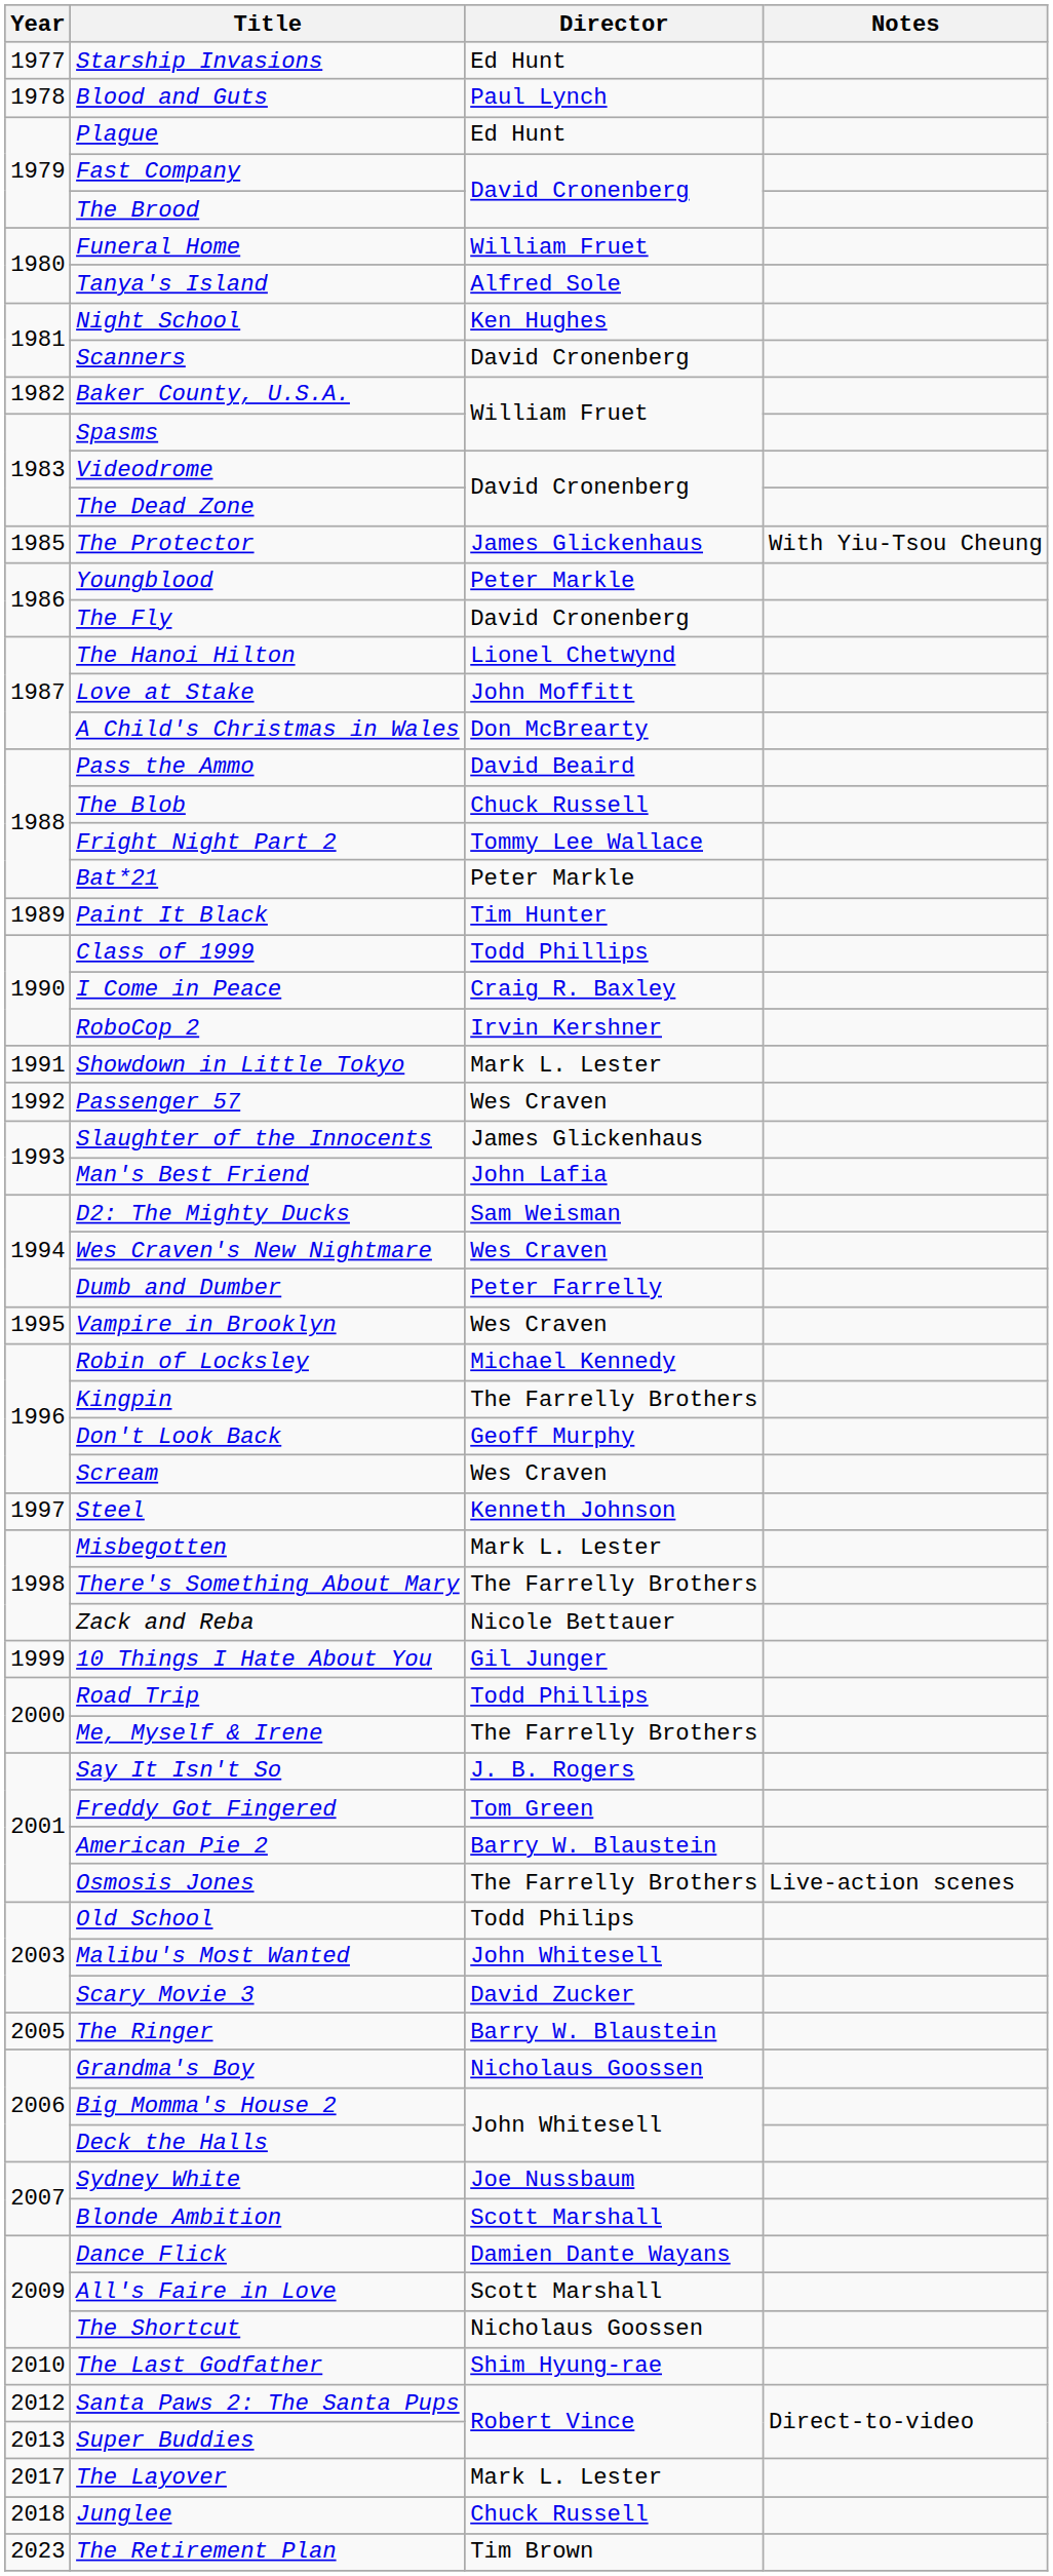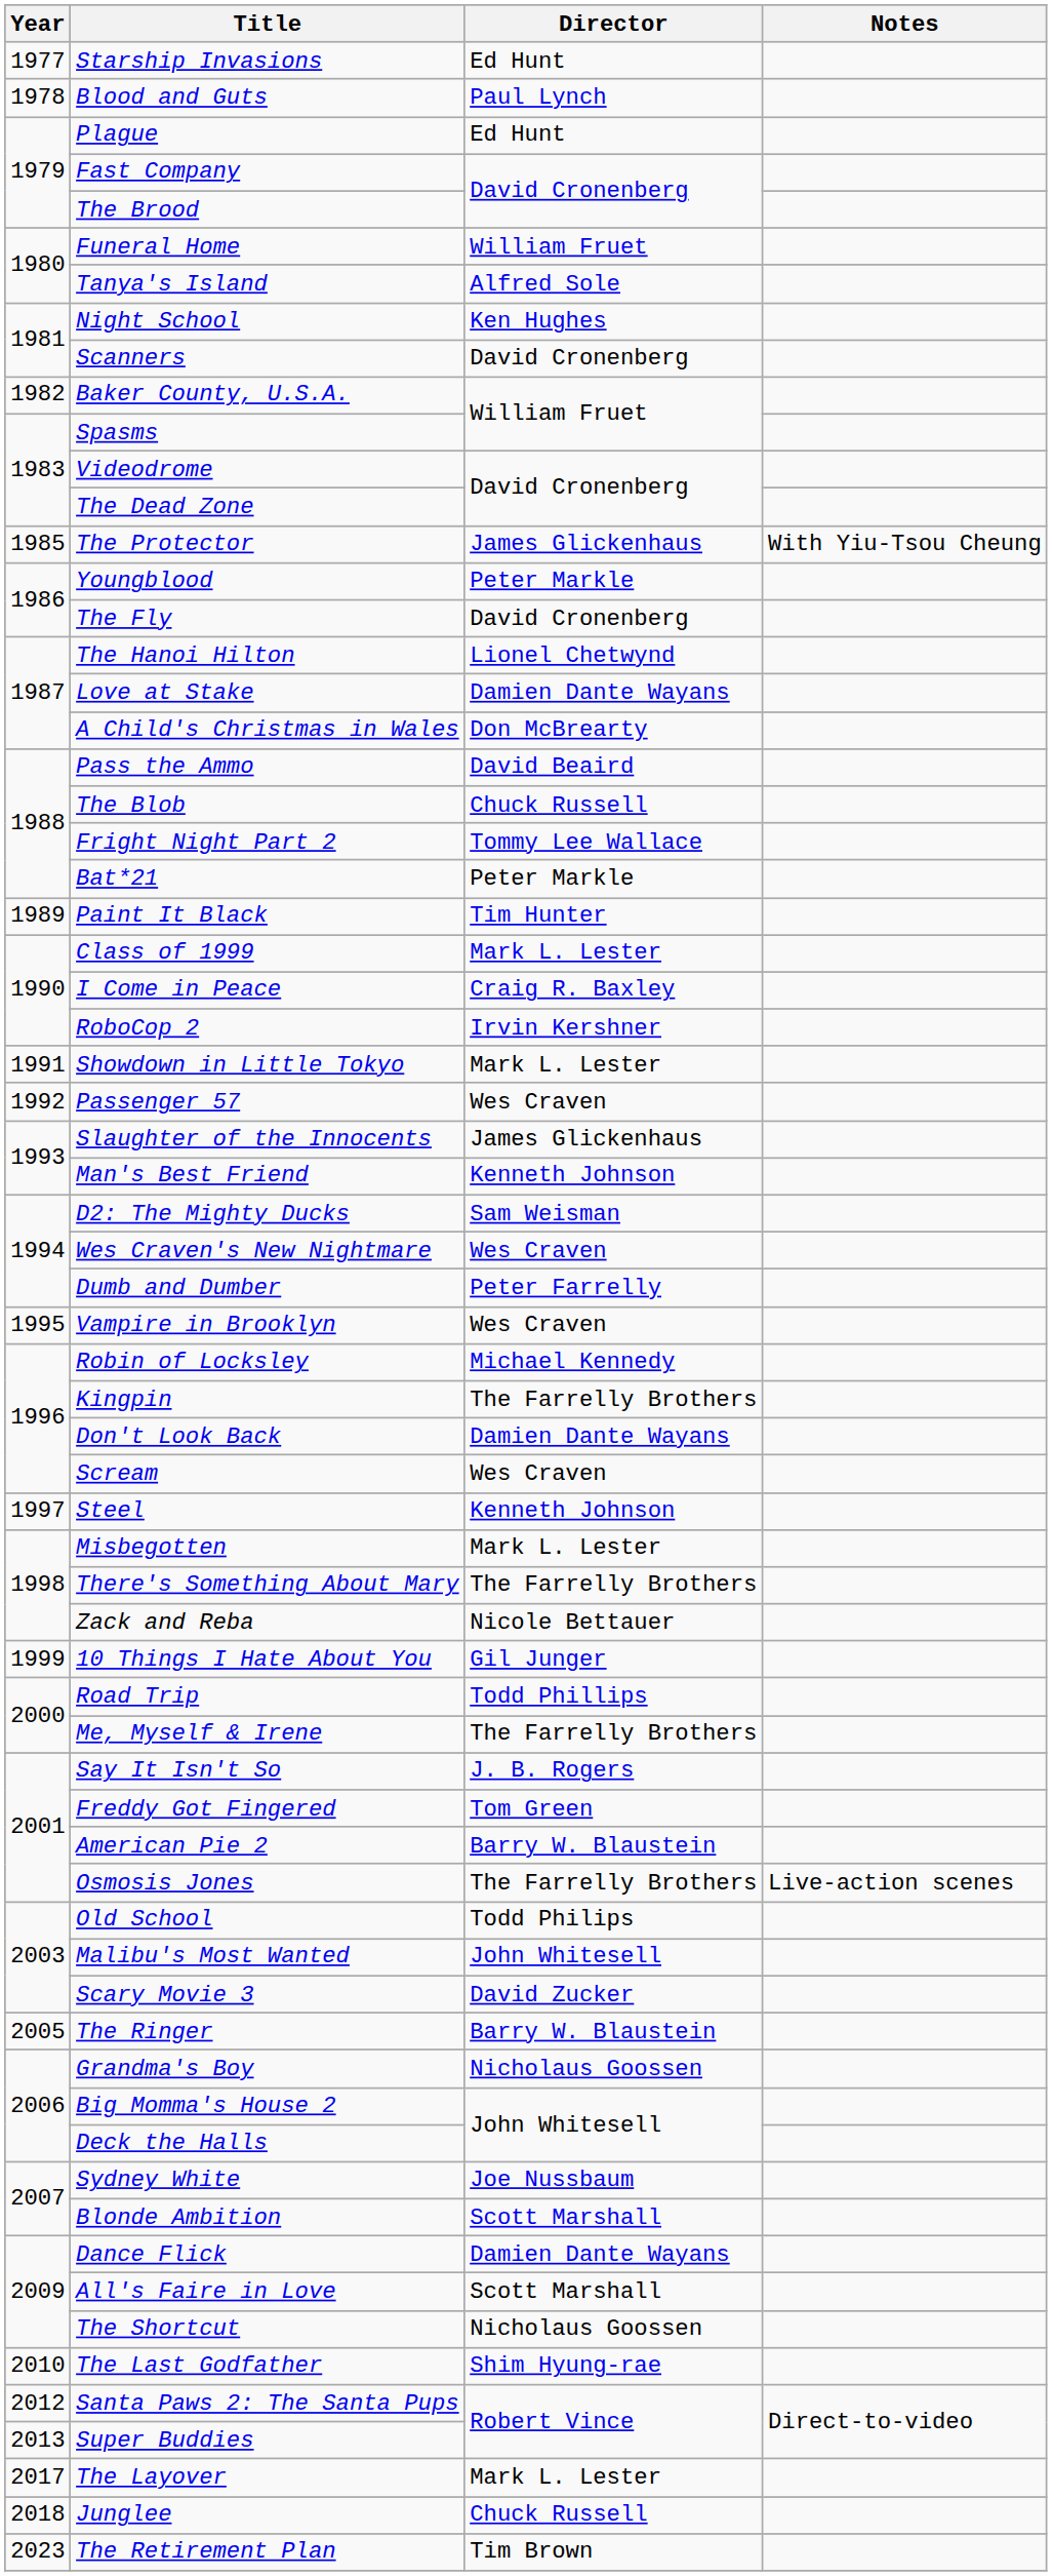Love at Stake | Director: John Moffitt -> Damien Dante Wayans
Class of 1999 | Director: Todd Phillips -> Mark L. Lester
Man's Best Friend | Director: John Lafia -> Kenneth Johnson
Don't Look Back | Director: Geoff Murphy -> Damien Dante Wayans
